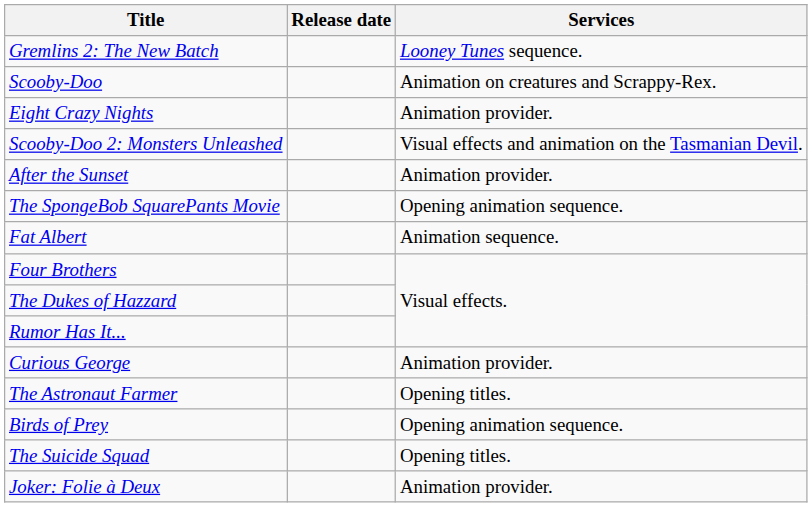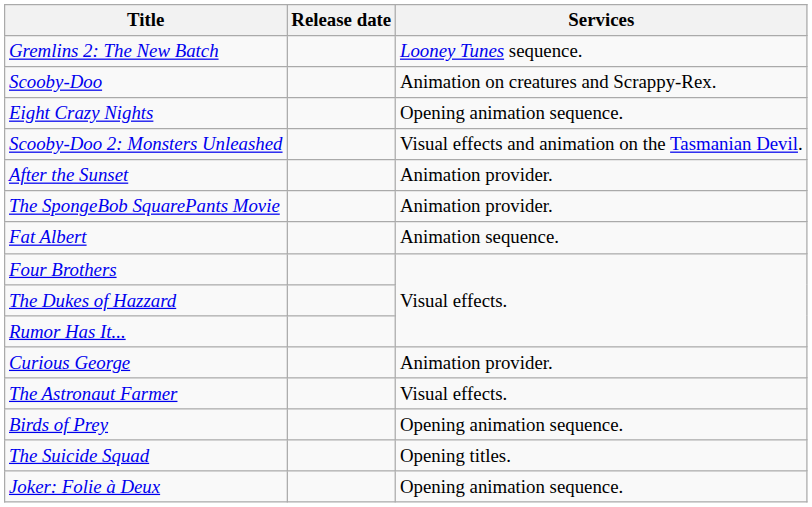Eight Crazy Nights | Services: Animation provider. -> Opening animation sequence.
The SpongeBob SquarePants Movie | Services: Opening animation sequence. -> Animation provider.
The Astronaut Farmer | Services: Opening titles. -> Visual effects.
Joker: Folie à Deux | Services: Animation provider. -> Opening animation sequence.
